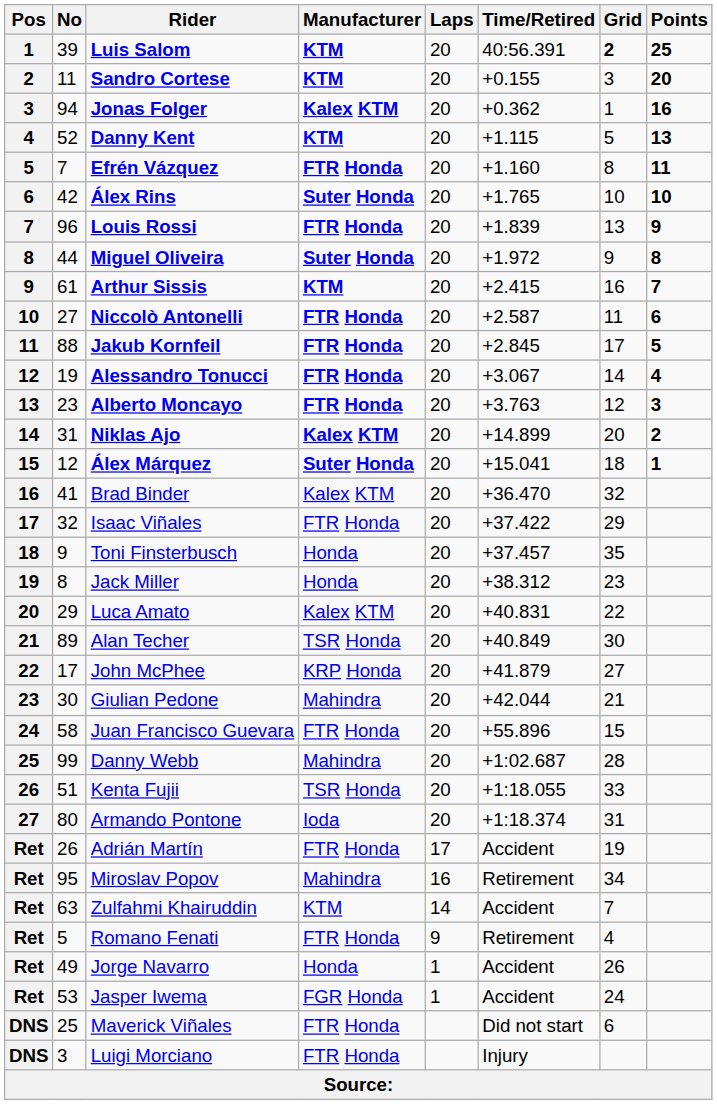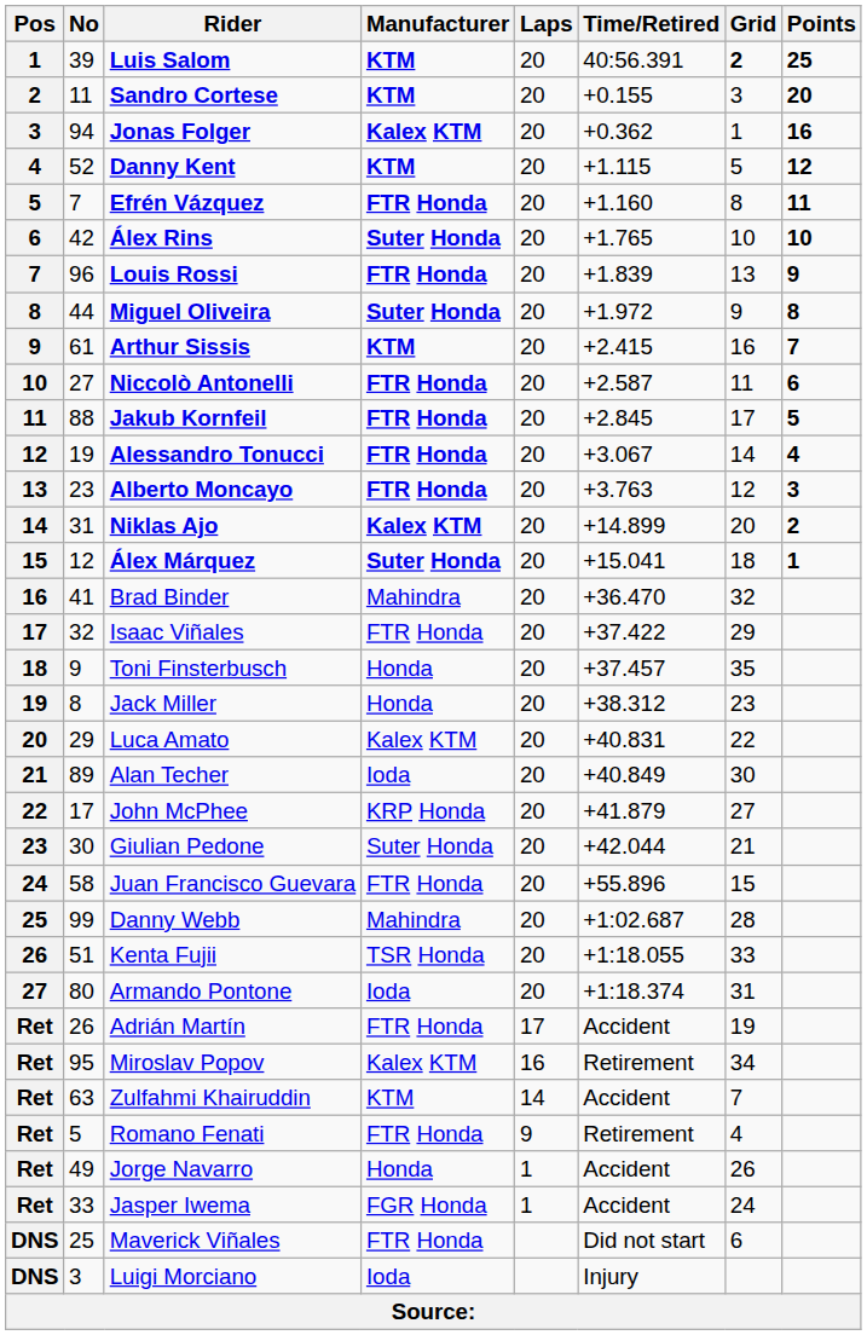Danny Kent | Points: 13 -> 12
Brad Binder | Manufacturer: Kalex KTM -> Mahindra
Alan Techer | Manufacturer: TSR Honda -> Ioda
Giulian Pedone | Manufacturer: Mahindra -> Suter Honda
Miroslav Popov | Manufacturer: Mahindra -> Kalex KTM
Jasper Iwema | No: 53 -> 33
Luigi Morciano | Manufacturer: FTR Honda -> Ioda
